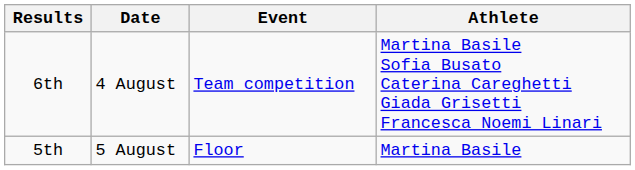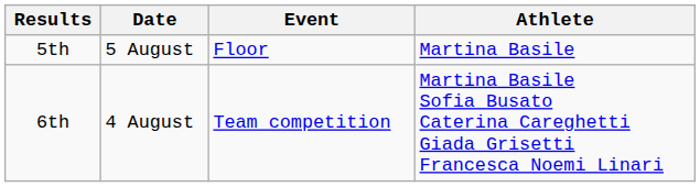rows swapped: 6th <-> 5th
